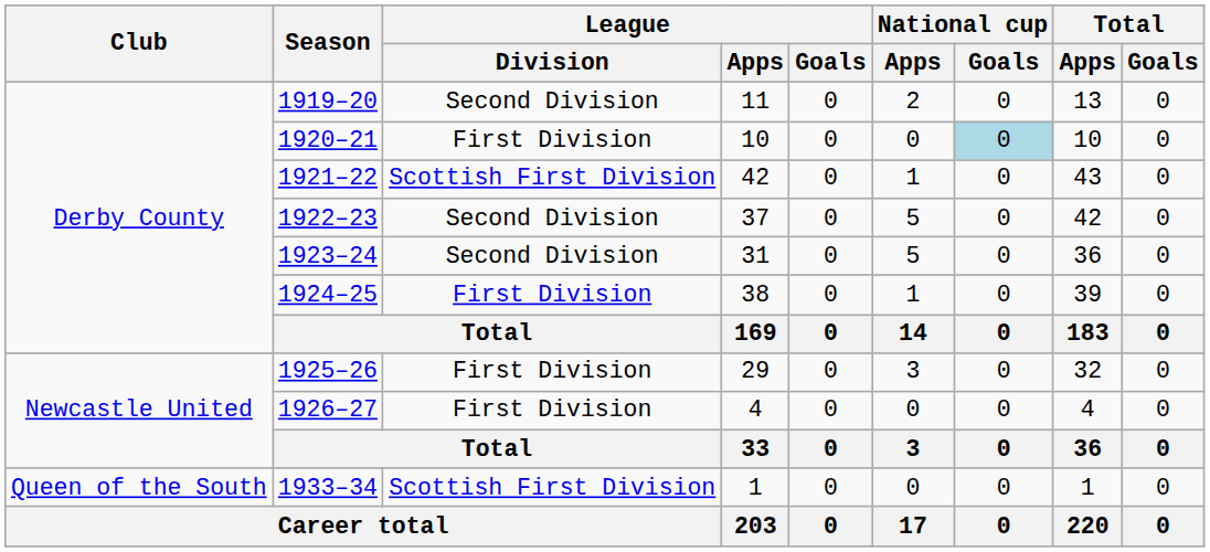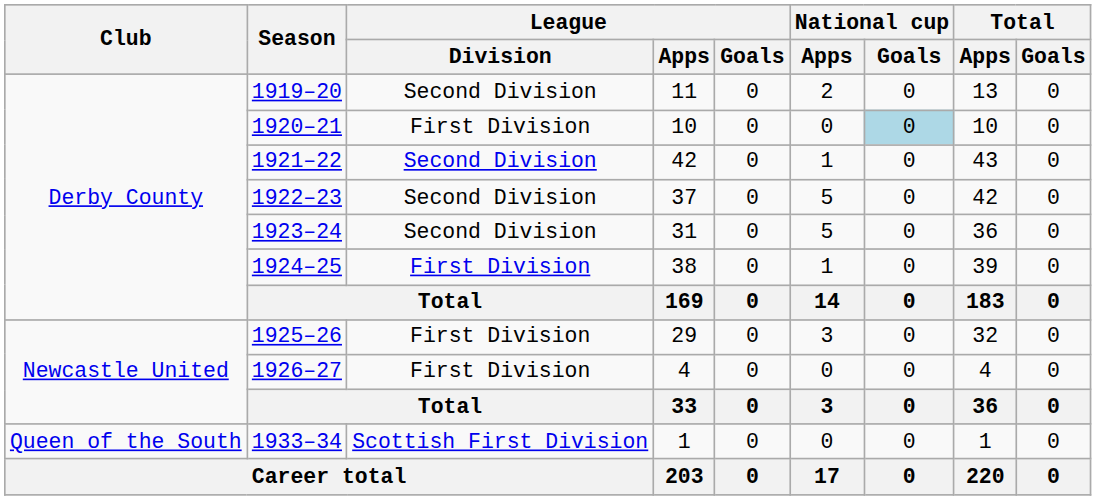1921–22 | League / Division: Scottish First Division -> Second Division
